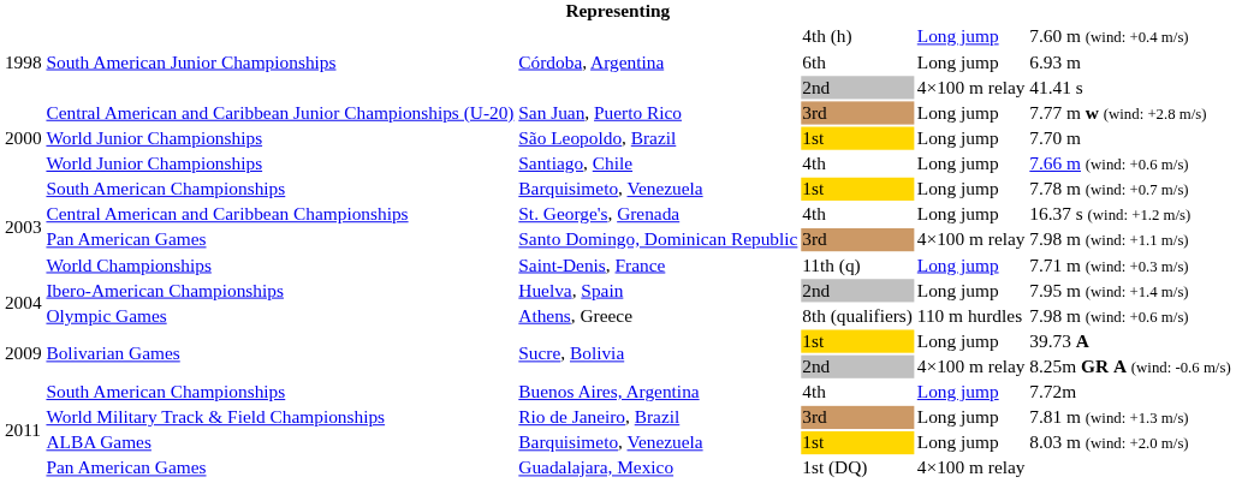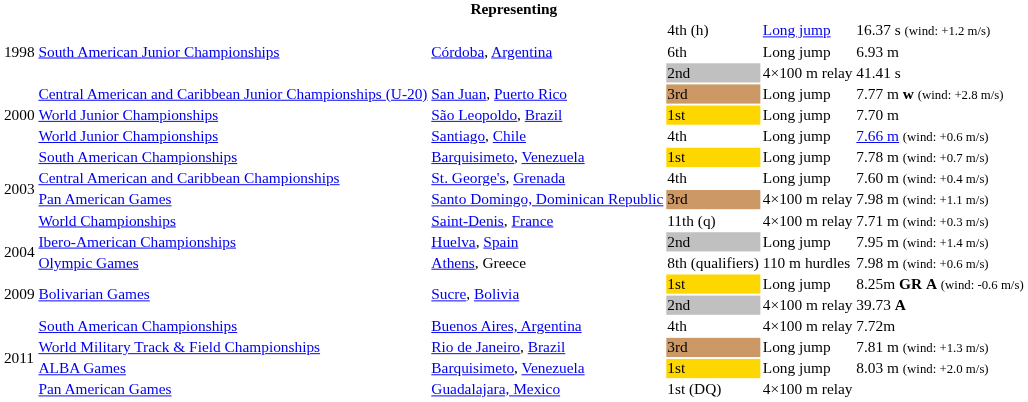Córdoba, Argentina / 4th (h) | column 6: 7.60 m (wind: +0.4 m/s) -> 16.37 s (wind: +1.2 m/s)
St. George's, Grenada | column 6: 16.37 s (wind: +1.2 m/s) -> 7.60 m (wind: +0.4 m/s)
Saint-Denis, France | column 5: Long jump -> 4×100 m relay
Sucre, Bolivia / 1st | column 6: 39.73 A -> 8.25m GR A (wind: -0.6 m/s)
Sucre, Bolivia / 2nd | column 6: 8.25m GR A (wind: -0.6 m/s) -> 39.73 A
Buenos Aires, Argentina | column 5: Long jump -> 4×100 m relay
